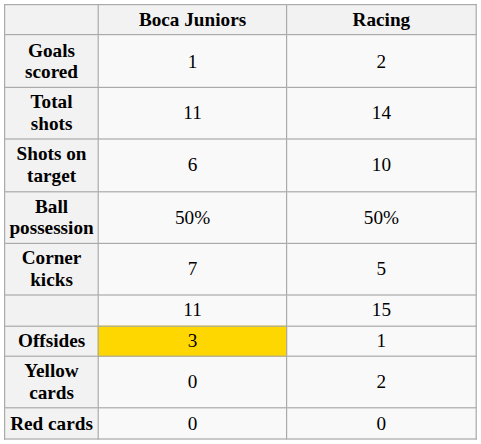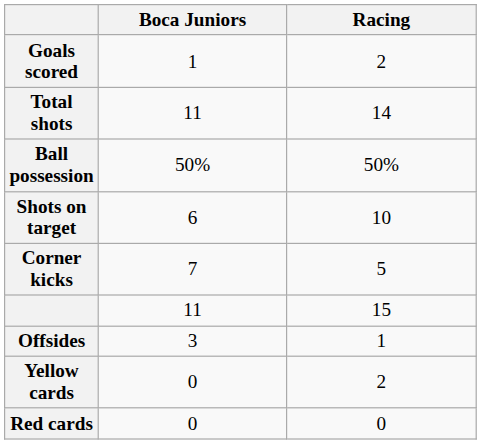rows swapped: Shots on target <-> Ball possession
Offsides | Boca Juniors: gold background -> no background
